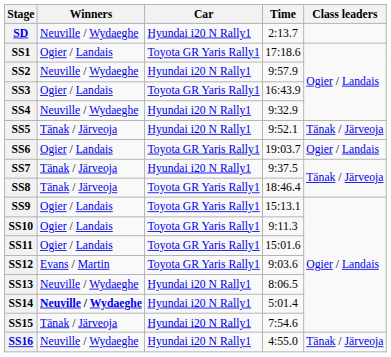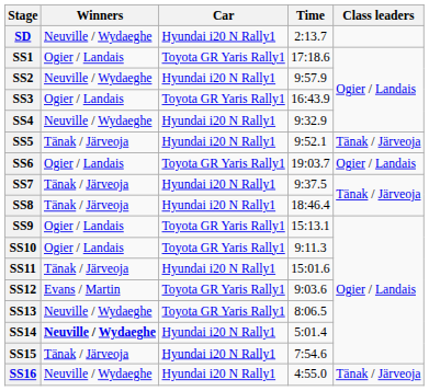SS8 | Car: Toyota GR Yaris Rally1 -> Hyundai i20 N Rally1
SS11 | Winners: Ogier / Landais -> Tänak / Järveoja
SS11 | Car: Toyota GR Yaris Rally1 -> Hyundai i20 N Rally1
SS13 | Car: Hyundai i20 N Rally1 -> Toyota GR Yaris Rally1
